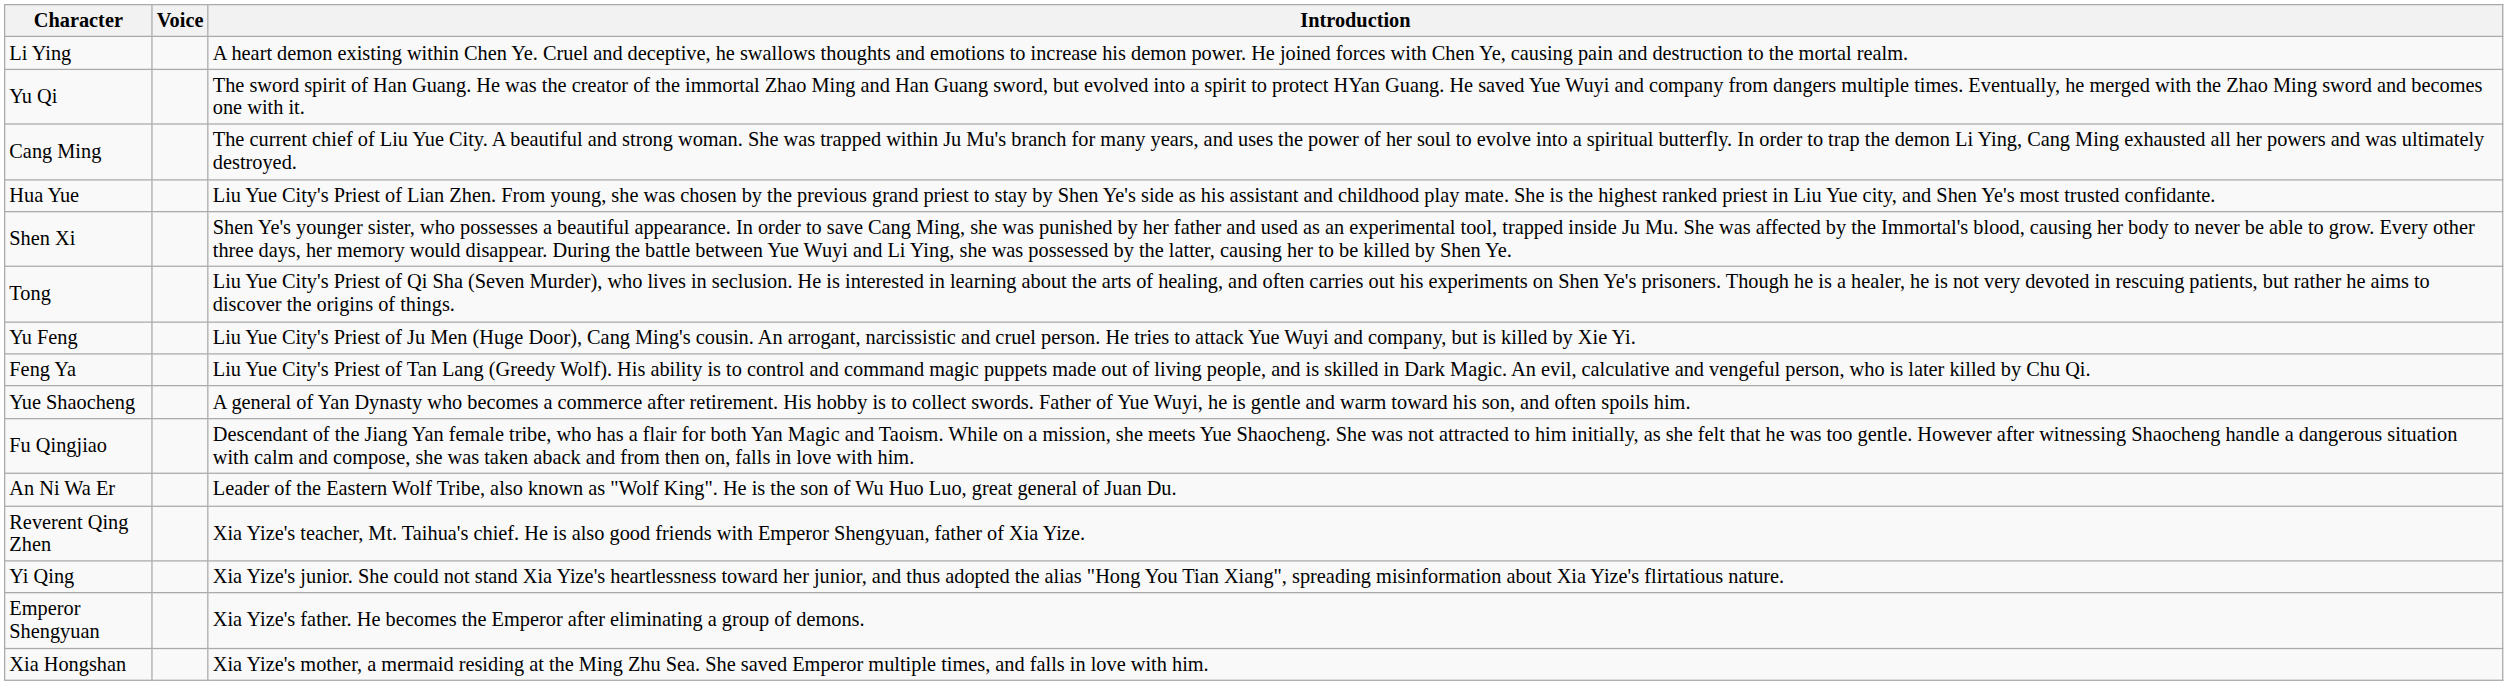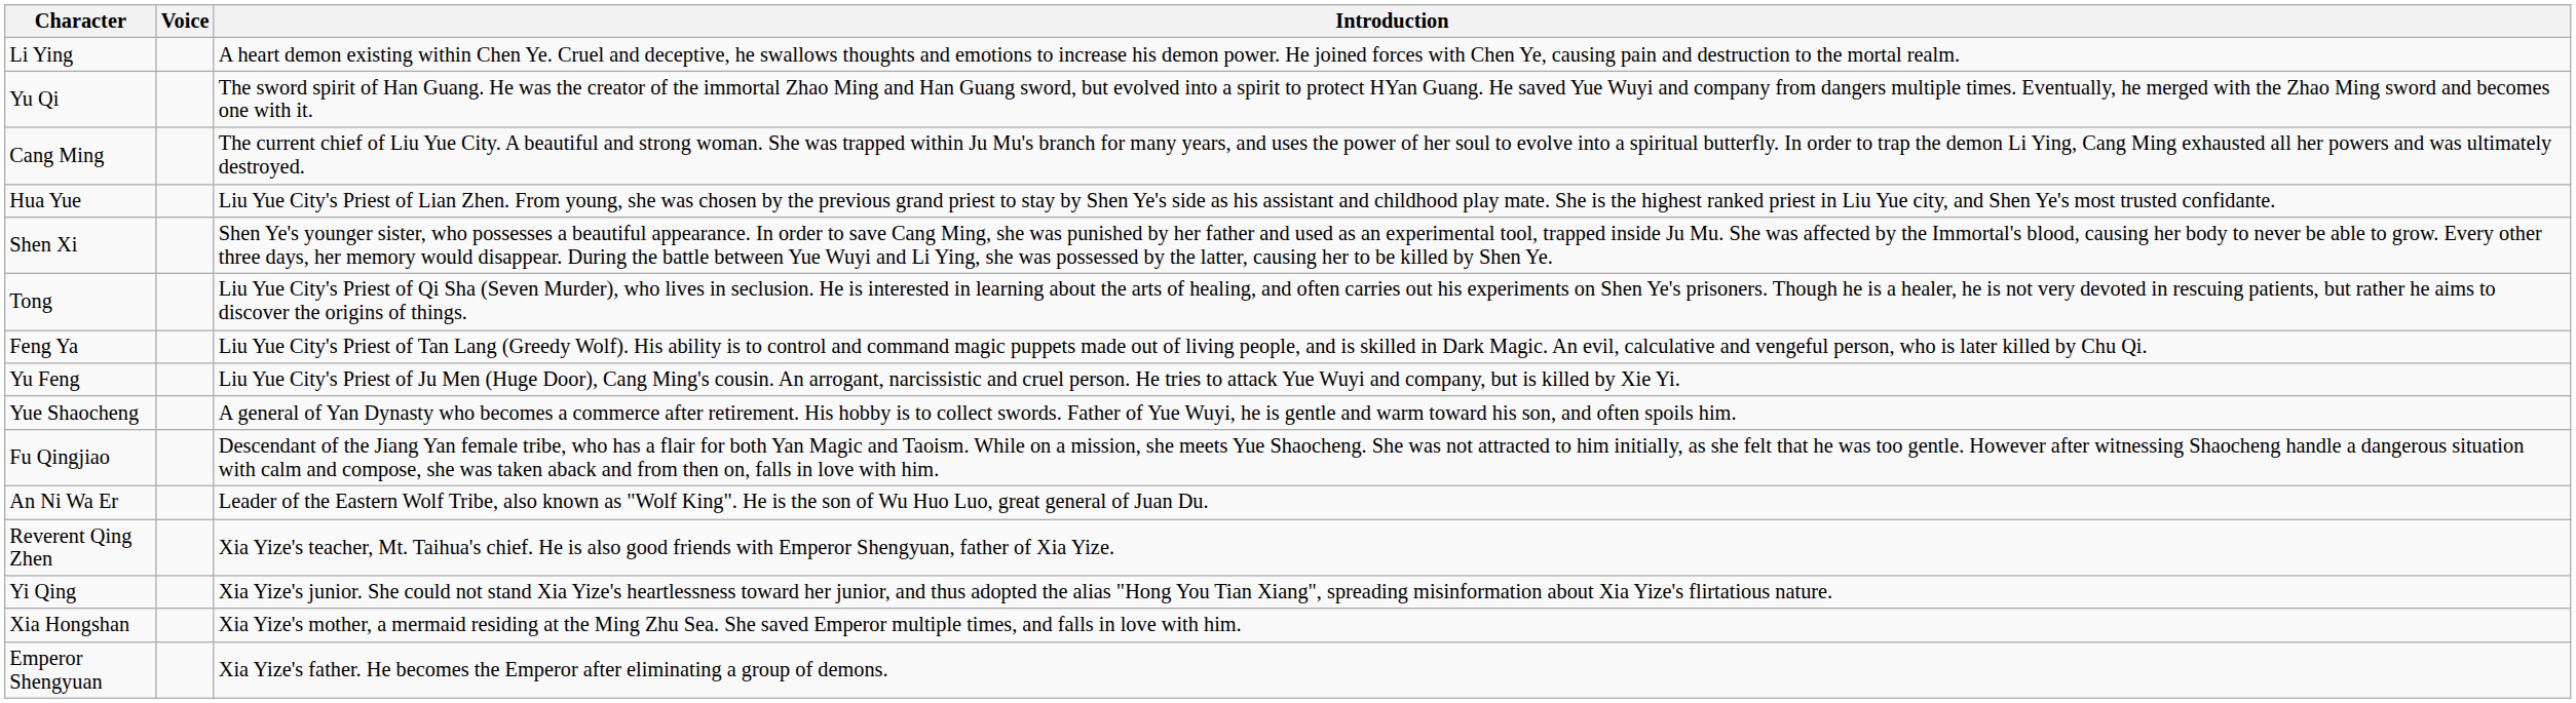rows swapped: Feng Ya <-> Yu Feng
rows swapped: Emperor Shengyuan <-> Xia Hongshan
